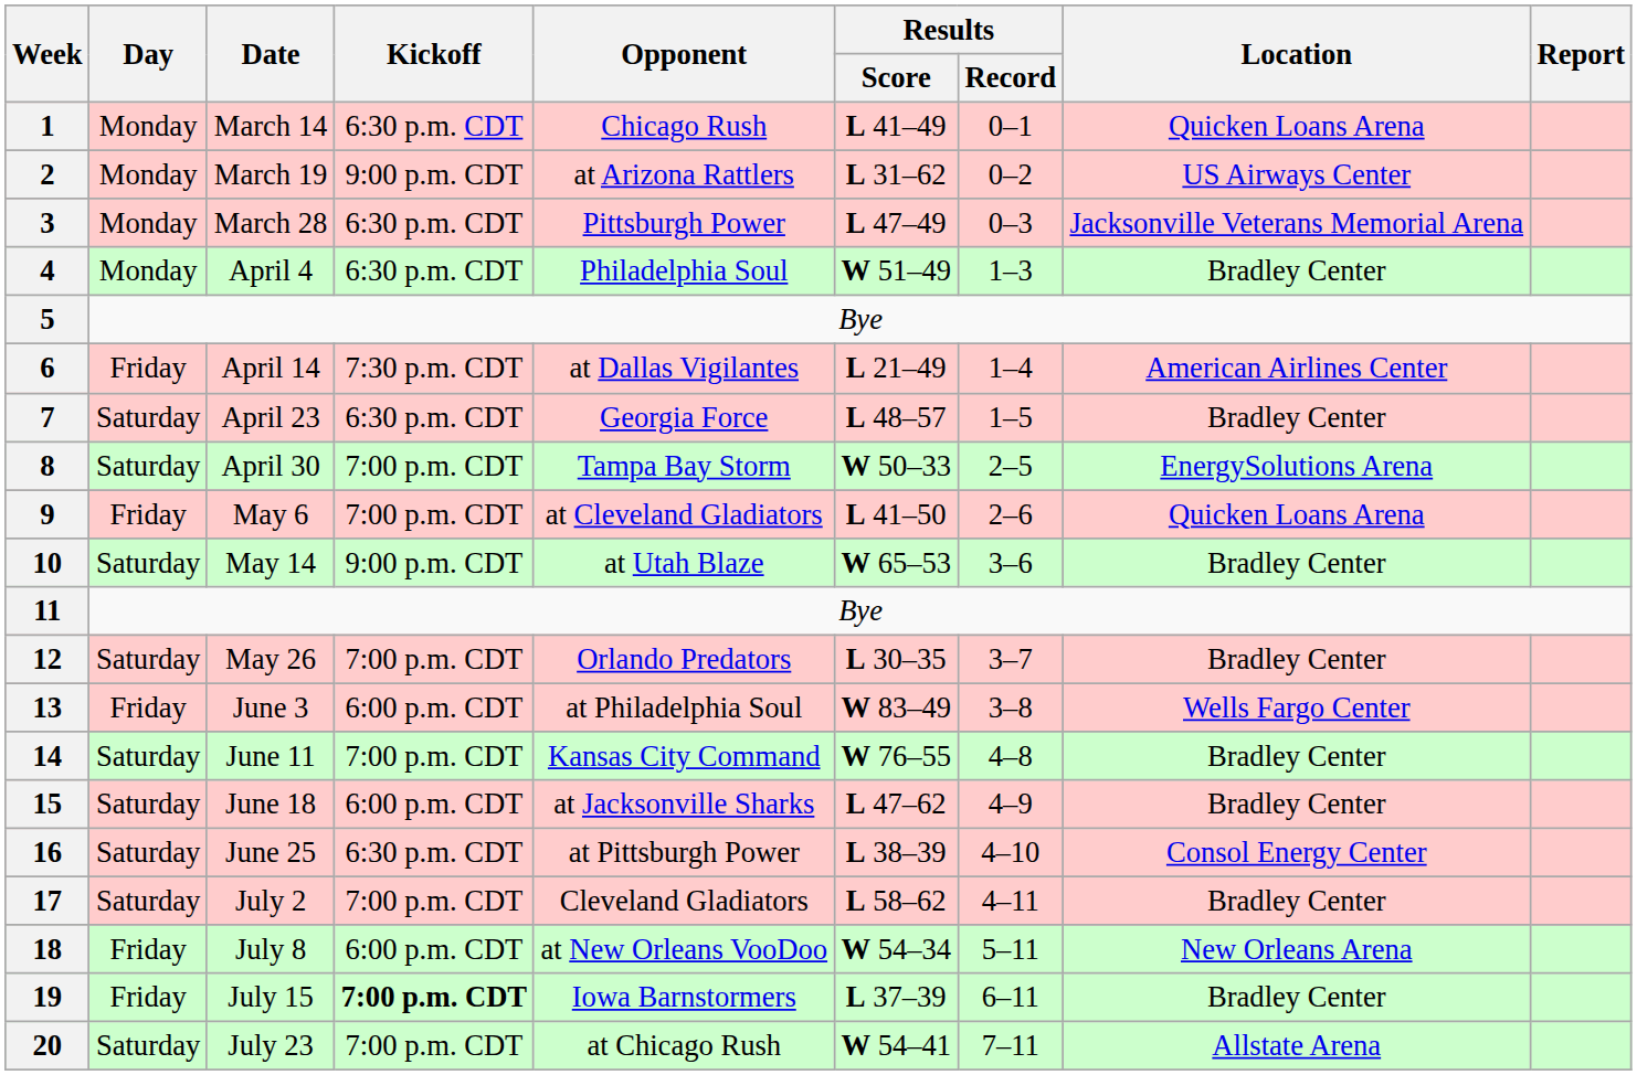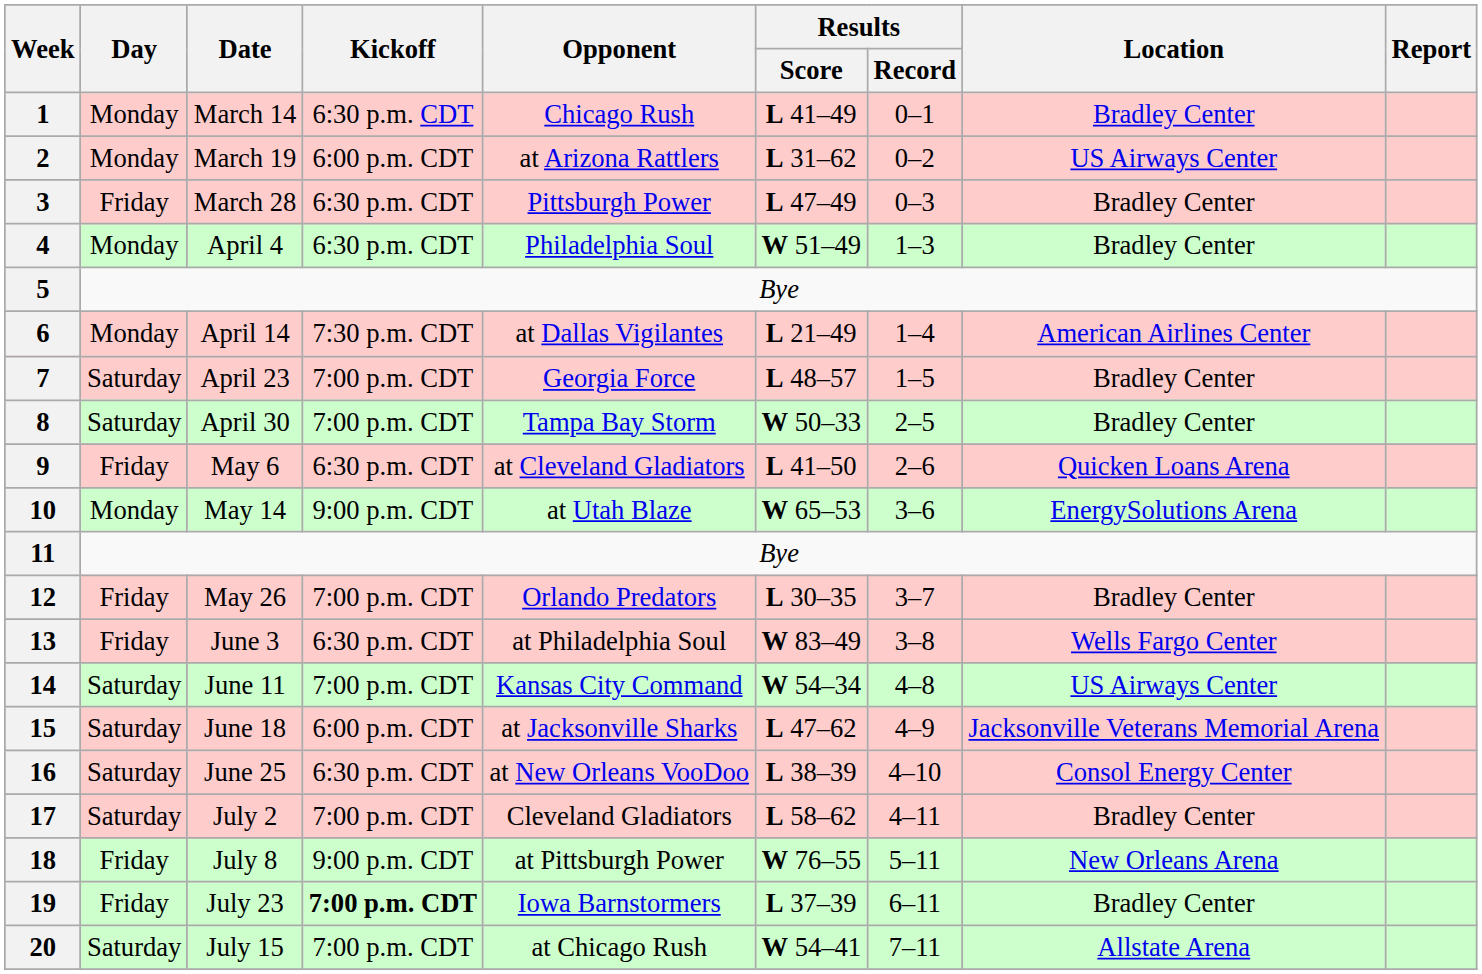1 | Location: Quicken Loans Arena -> Bradley Center
2 | Kickoff: 9:00 p.m. CDT -> 6:00 p.m. CDT
3 | Day: Monday -> Friday
3 | Location: Jacksonville Veterans Memorial Arena -> Bradley Center
6 | Day: Friday -> Monday
7 | Kickoff: 6:30 p.m. CDT -> 7:00 p.m. CDT
8 | Location: EnergySolutions Arena -> Bradley Center
9 | Kickoff: 7:00 p.m. CDT -> 6:30 p.m. CDT
10 | Day: Saturday -> Monday
10 | Location: Bradley Center -> EnergySolutions Arena
12 | Day: Saturday -> Friday
13 | Kickoff: 6:00 p.m. CDT -> 6:30 p.m. CDT
14 | Results / Score: W 76–55 -> W 54–34
14 | Location: Bradley Center -> US Airways Center
15 | Location: Bradley Center -> Jacksonville Veterans Memorial Arena
16 | Opponent: at Pittsburgh Power -> at New Orleans VooDoo
18 | Kickoff: 6:00 p.m. CDT -> 9:00 p.m. CDT
18 | Opponent: at New Orleans VooDoo -> at Pittsburgh Power
18 | Results / Score: W 54–34 -> W 76–55
19 | Date: July 15 -> July 23
20 | Date: July 23 -> July 15
